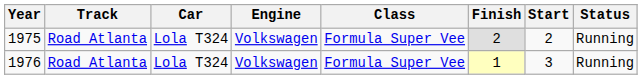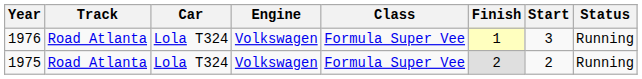rows swapped: 1975 <-> 1976
